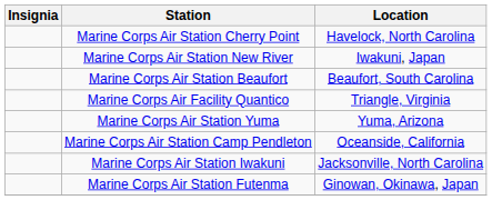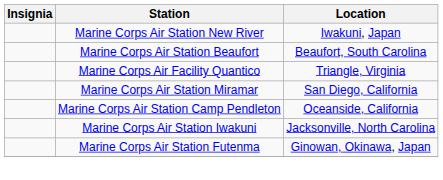- row: Marine Corps Air Station Cherry Point | Havelock, North Carolina
+ row: Marine Corps Air Station Miramar | San Diego, California
- row: Marine Corps Air Station Yuma | Yuma, Arizona
